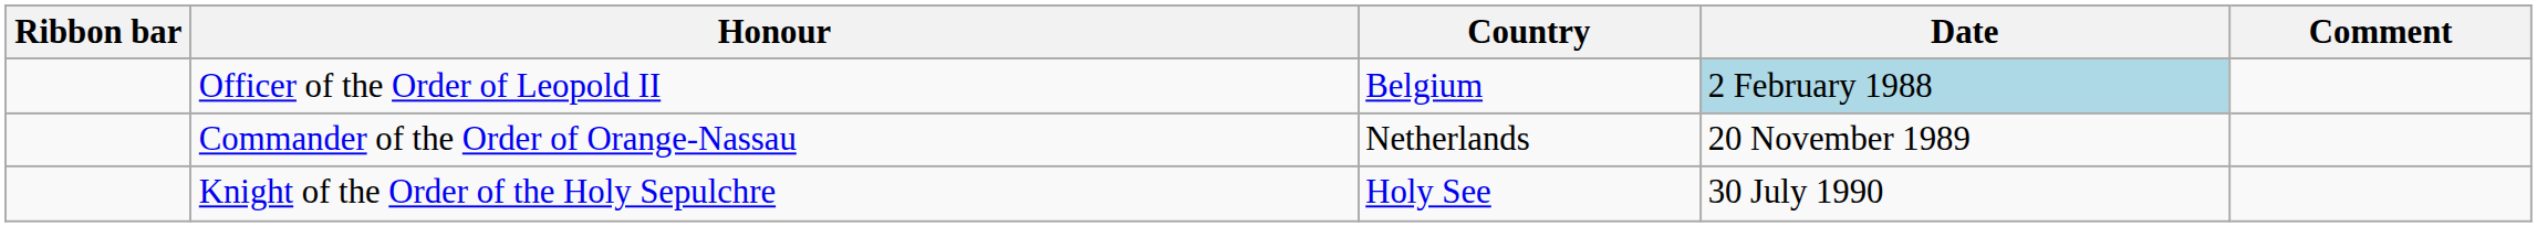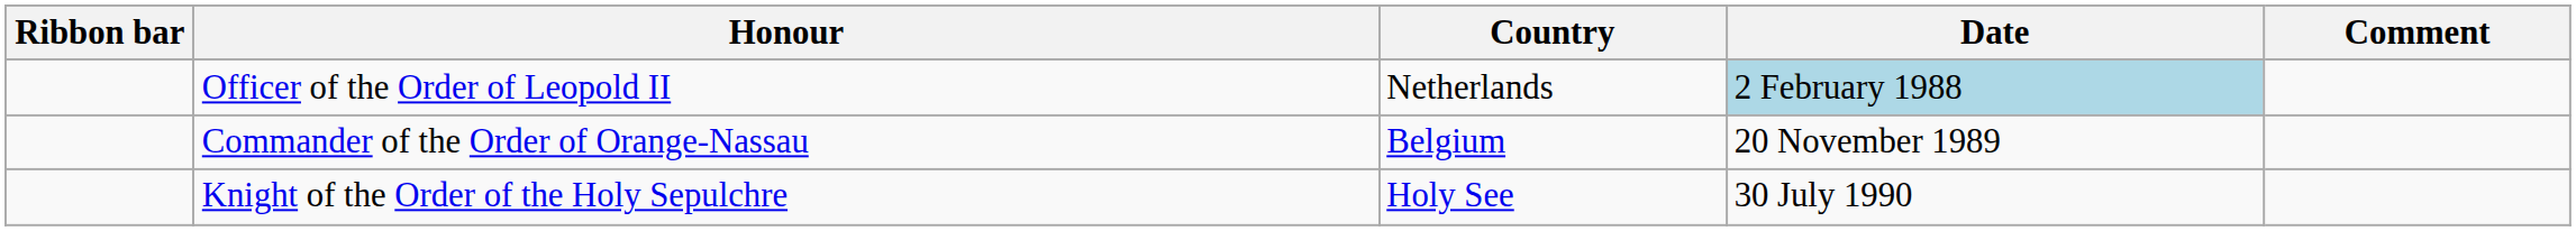Officer of the Order of Leopold II | Country: Belgium -> Netherlands
Commander of the Order of Orange-Nassau | Country: Netherlands -> Belgium
